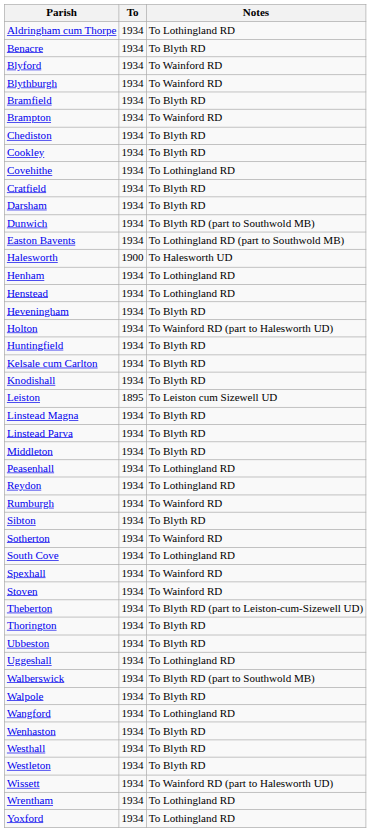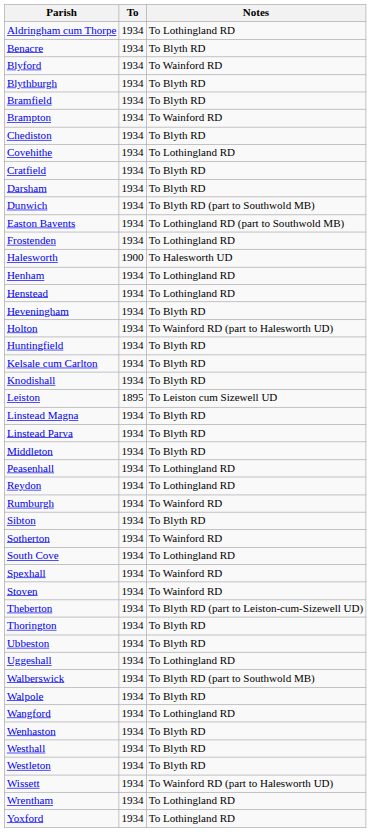Blythburgh | Notes: To Wainford RD -> To Blyth RD
- row: Cookley | 1934 | To Blyth RD
+ row: Frostenden | 1934 | To Lothingland RD
